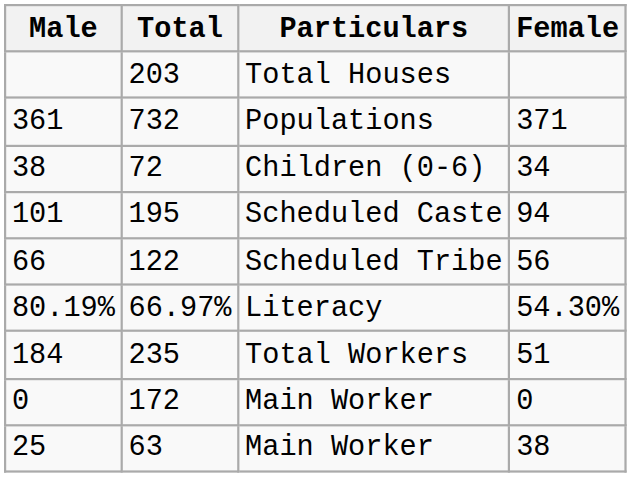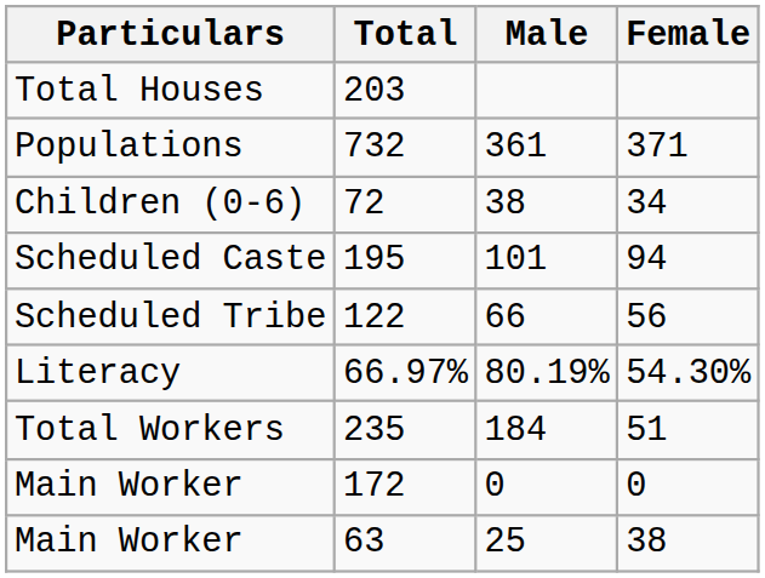columns swapped: Particulars <-> Male
